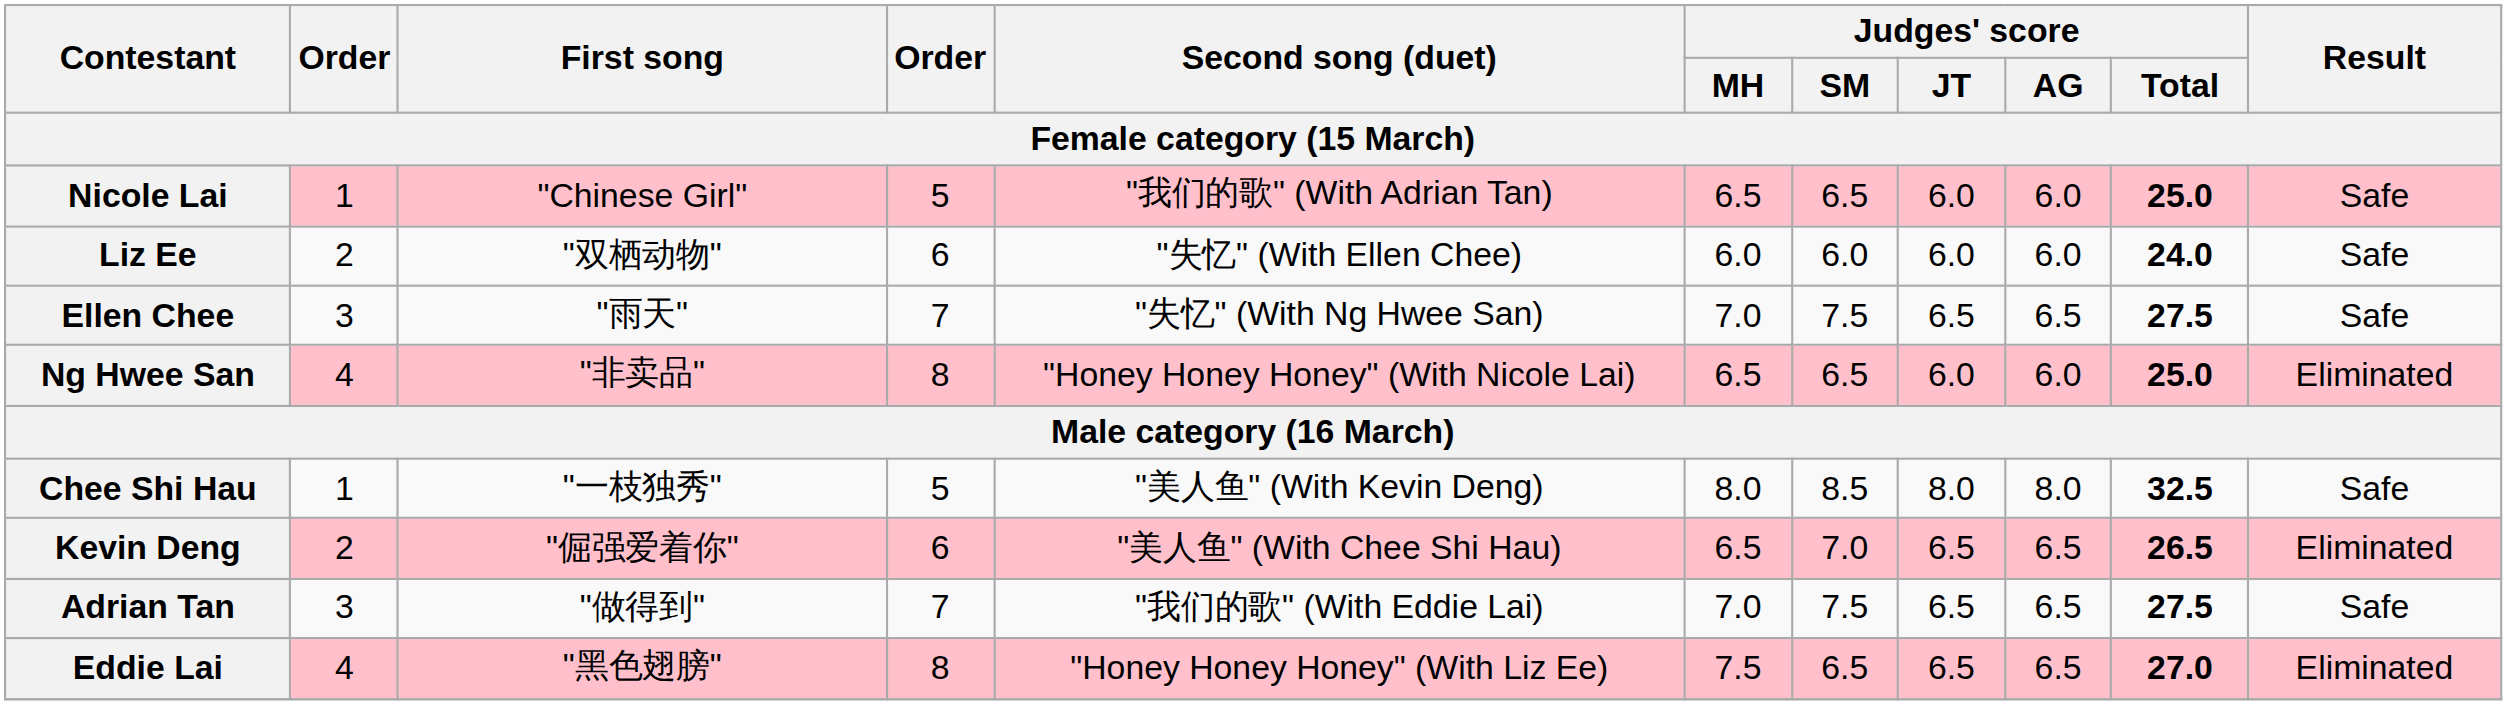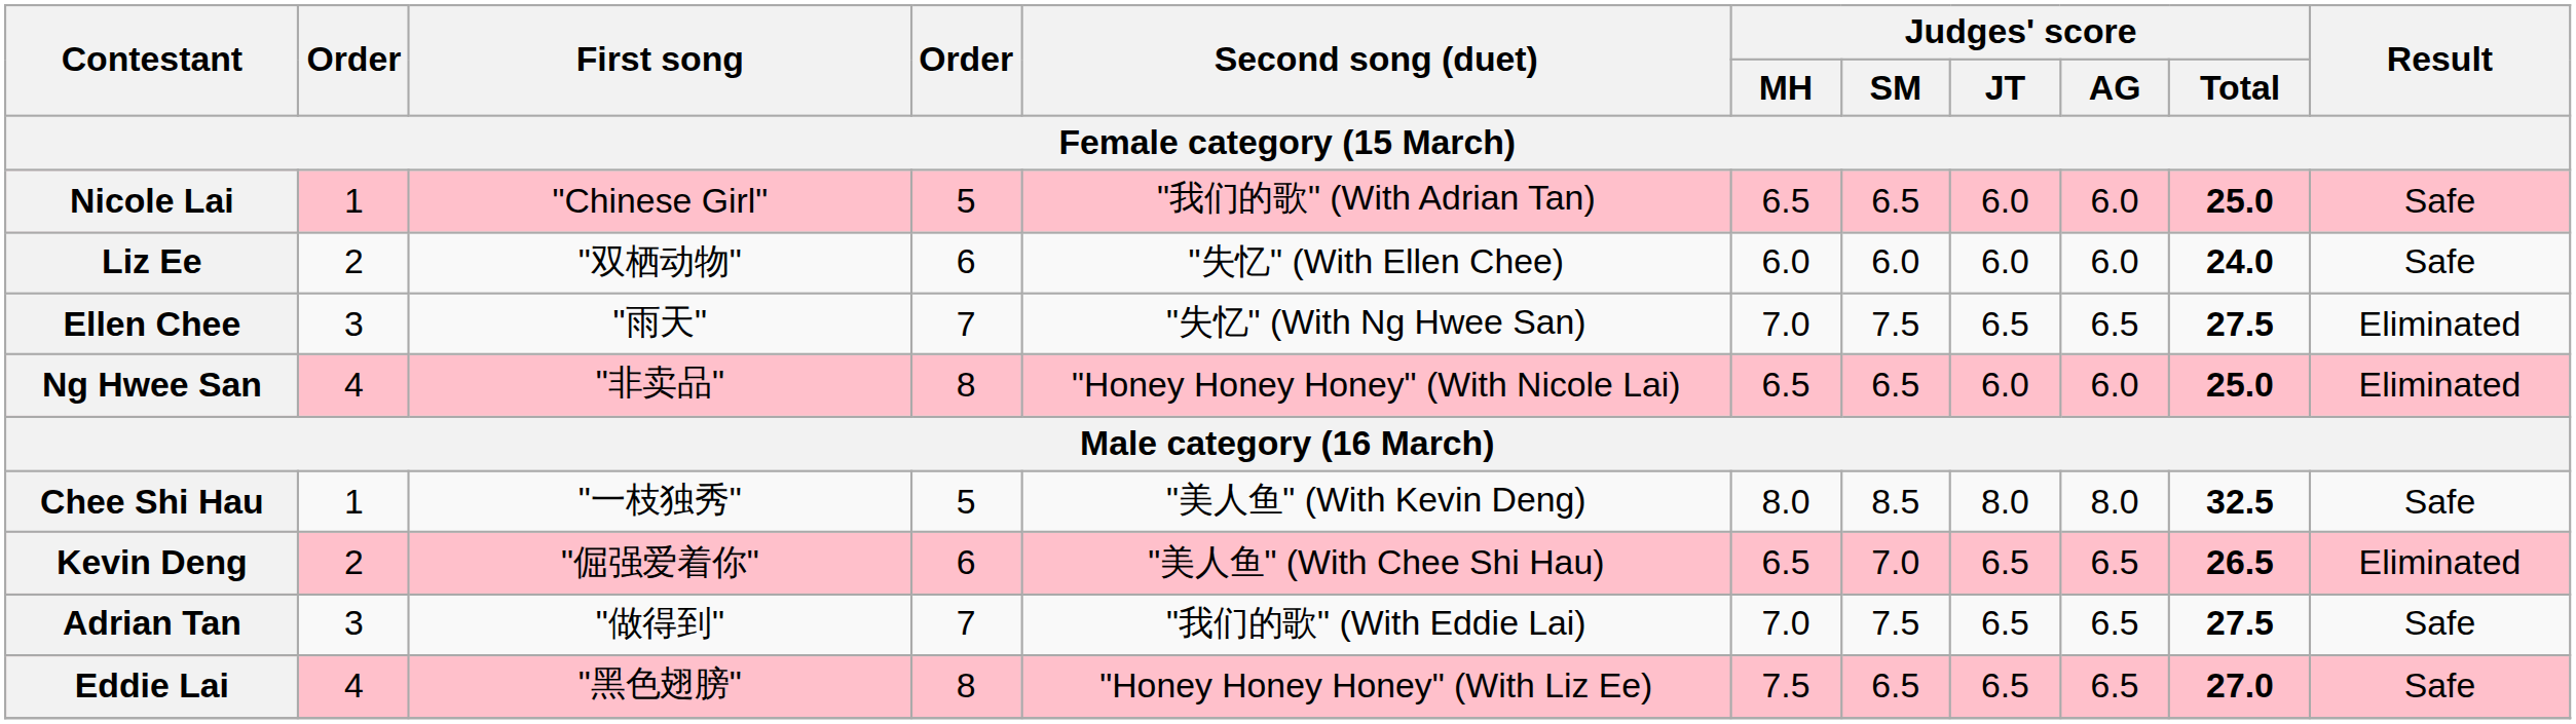Ellen Chee | Result: Safe -> Eliminated
Eddie Lai | Result: Eliminated -> Safe
